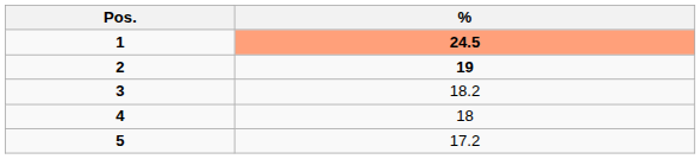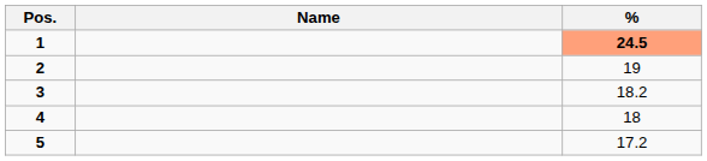+ column: Name
2 | %: bold -> normal
